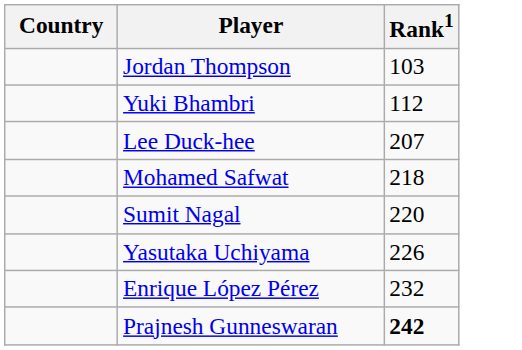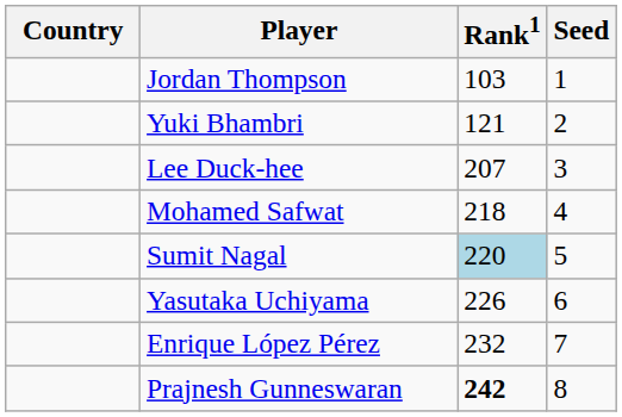+ column: Seed | 1 | 2 | 3 | 4 | 5 | 6 | 7 | 8
Yuki Bhambri | Rank1: 112 -> 121
Sumit Nagal | Rank1: no background -> lightblue background
